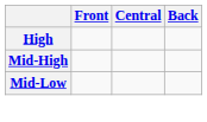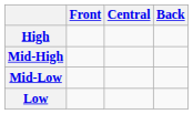+ row: Low
